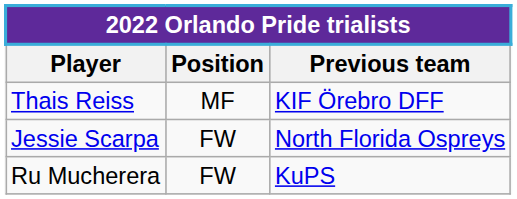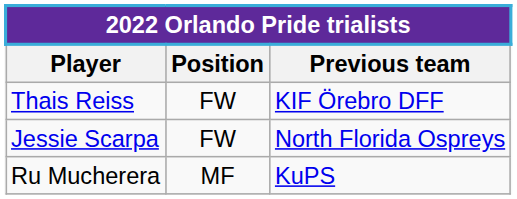Thais Reiss | Position: MF -> FW
Ru Mucherera | Position: FW -> MF
